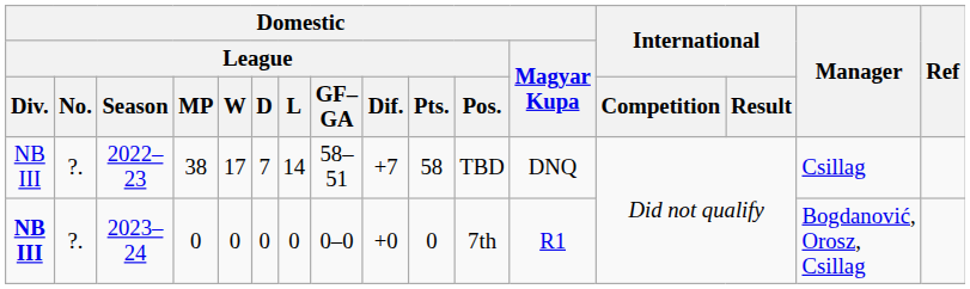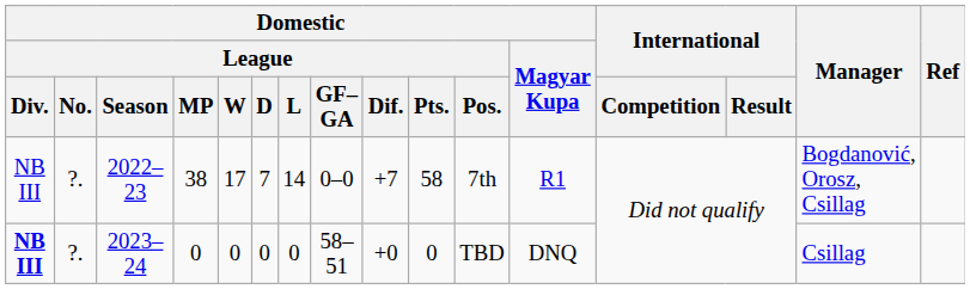2022–23 | Domestic / League / GF–GA: 58–51 -> 0–0
2022–23 | Domestic / League / Pos.: TBD -> 7th
2022–23 | Domestic / Magyar Kupa: DNQ -> R1
2022–23 | Manager: Csillag -> Bogdanović, Orosz, Csillag
2023–24 | Domestic / League / GF–GA: 0–0 -> 58–51
2023–24 | Domestic / League / Pos.: 7th -> TBD
2023–24 | Domestic / Magyar Kupa: R1 -> DNQ
2023–24 | Manager: Bogdanović, Orosz, Csillag -> Csillag
